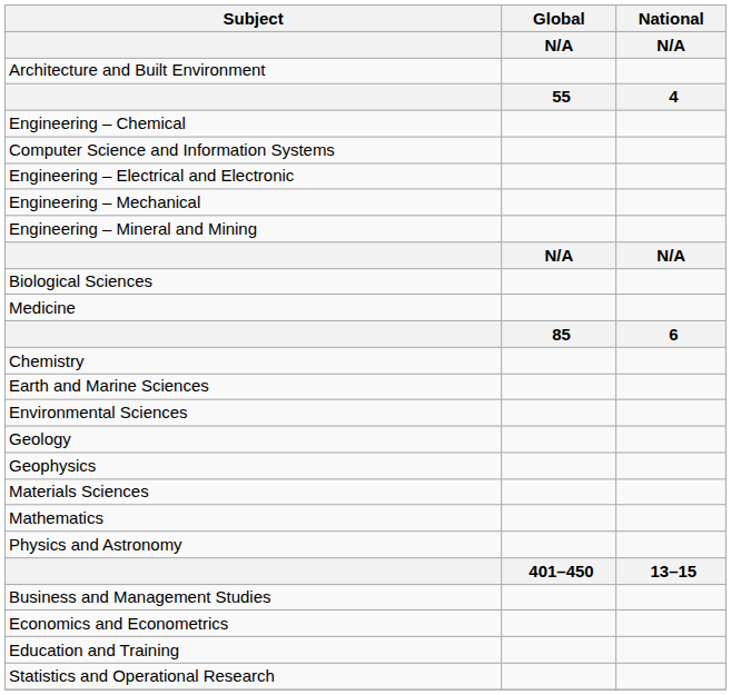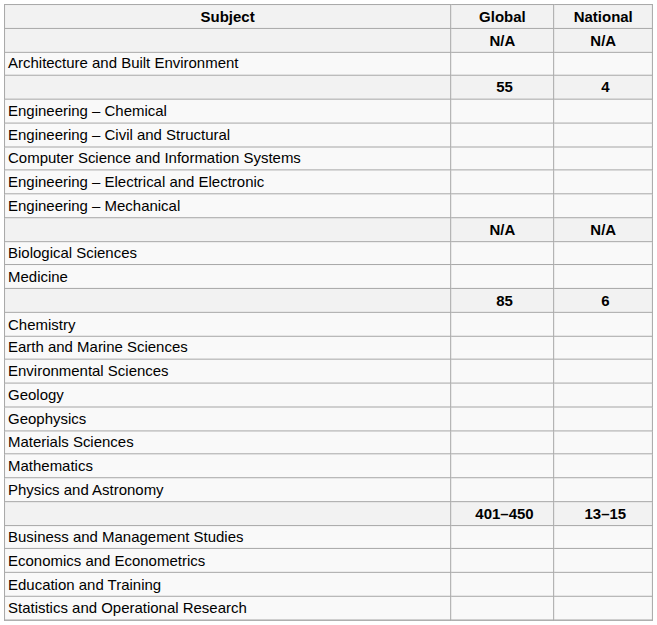+ row: Engineering – Civil and Structural
- row: Engineering – Mineral and Mining
